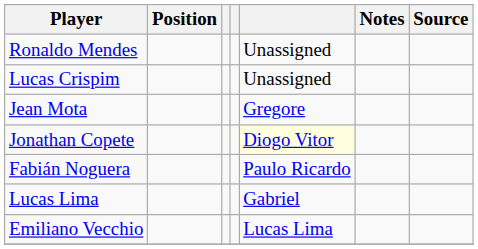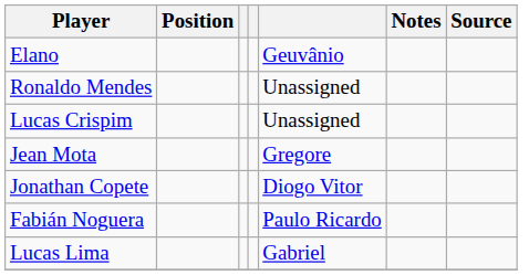+ row: Elano | Geuvânio
Jonathan Copete | column 5: lightyellow background -> no background
- row: Emiliano Vecchio | Lucas Lima
